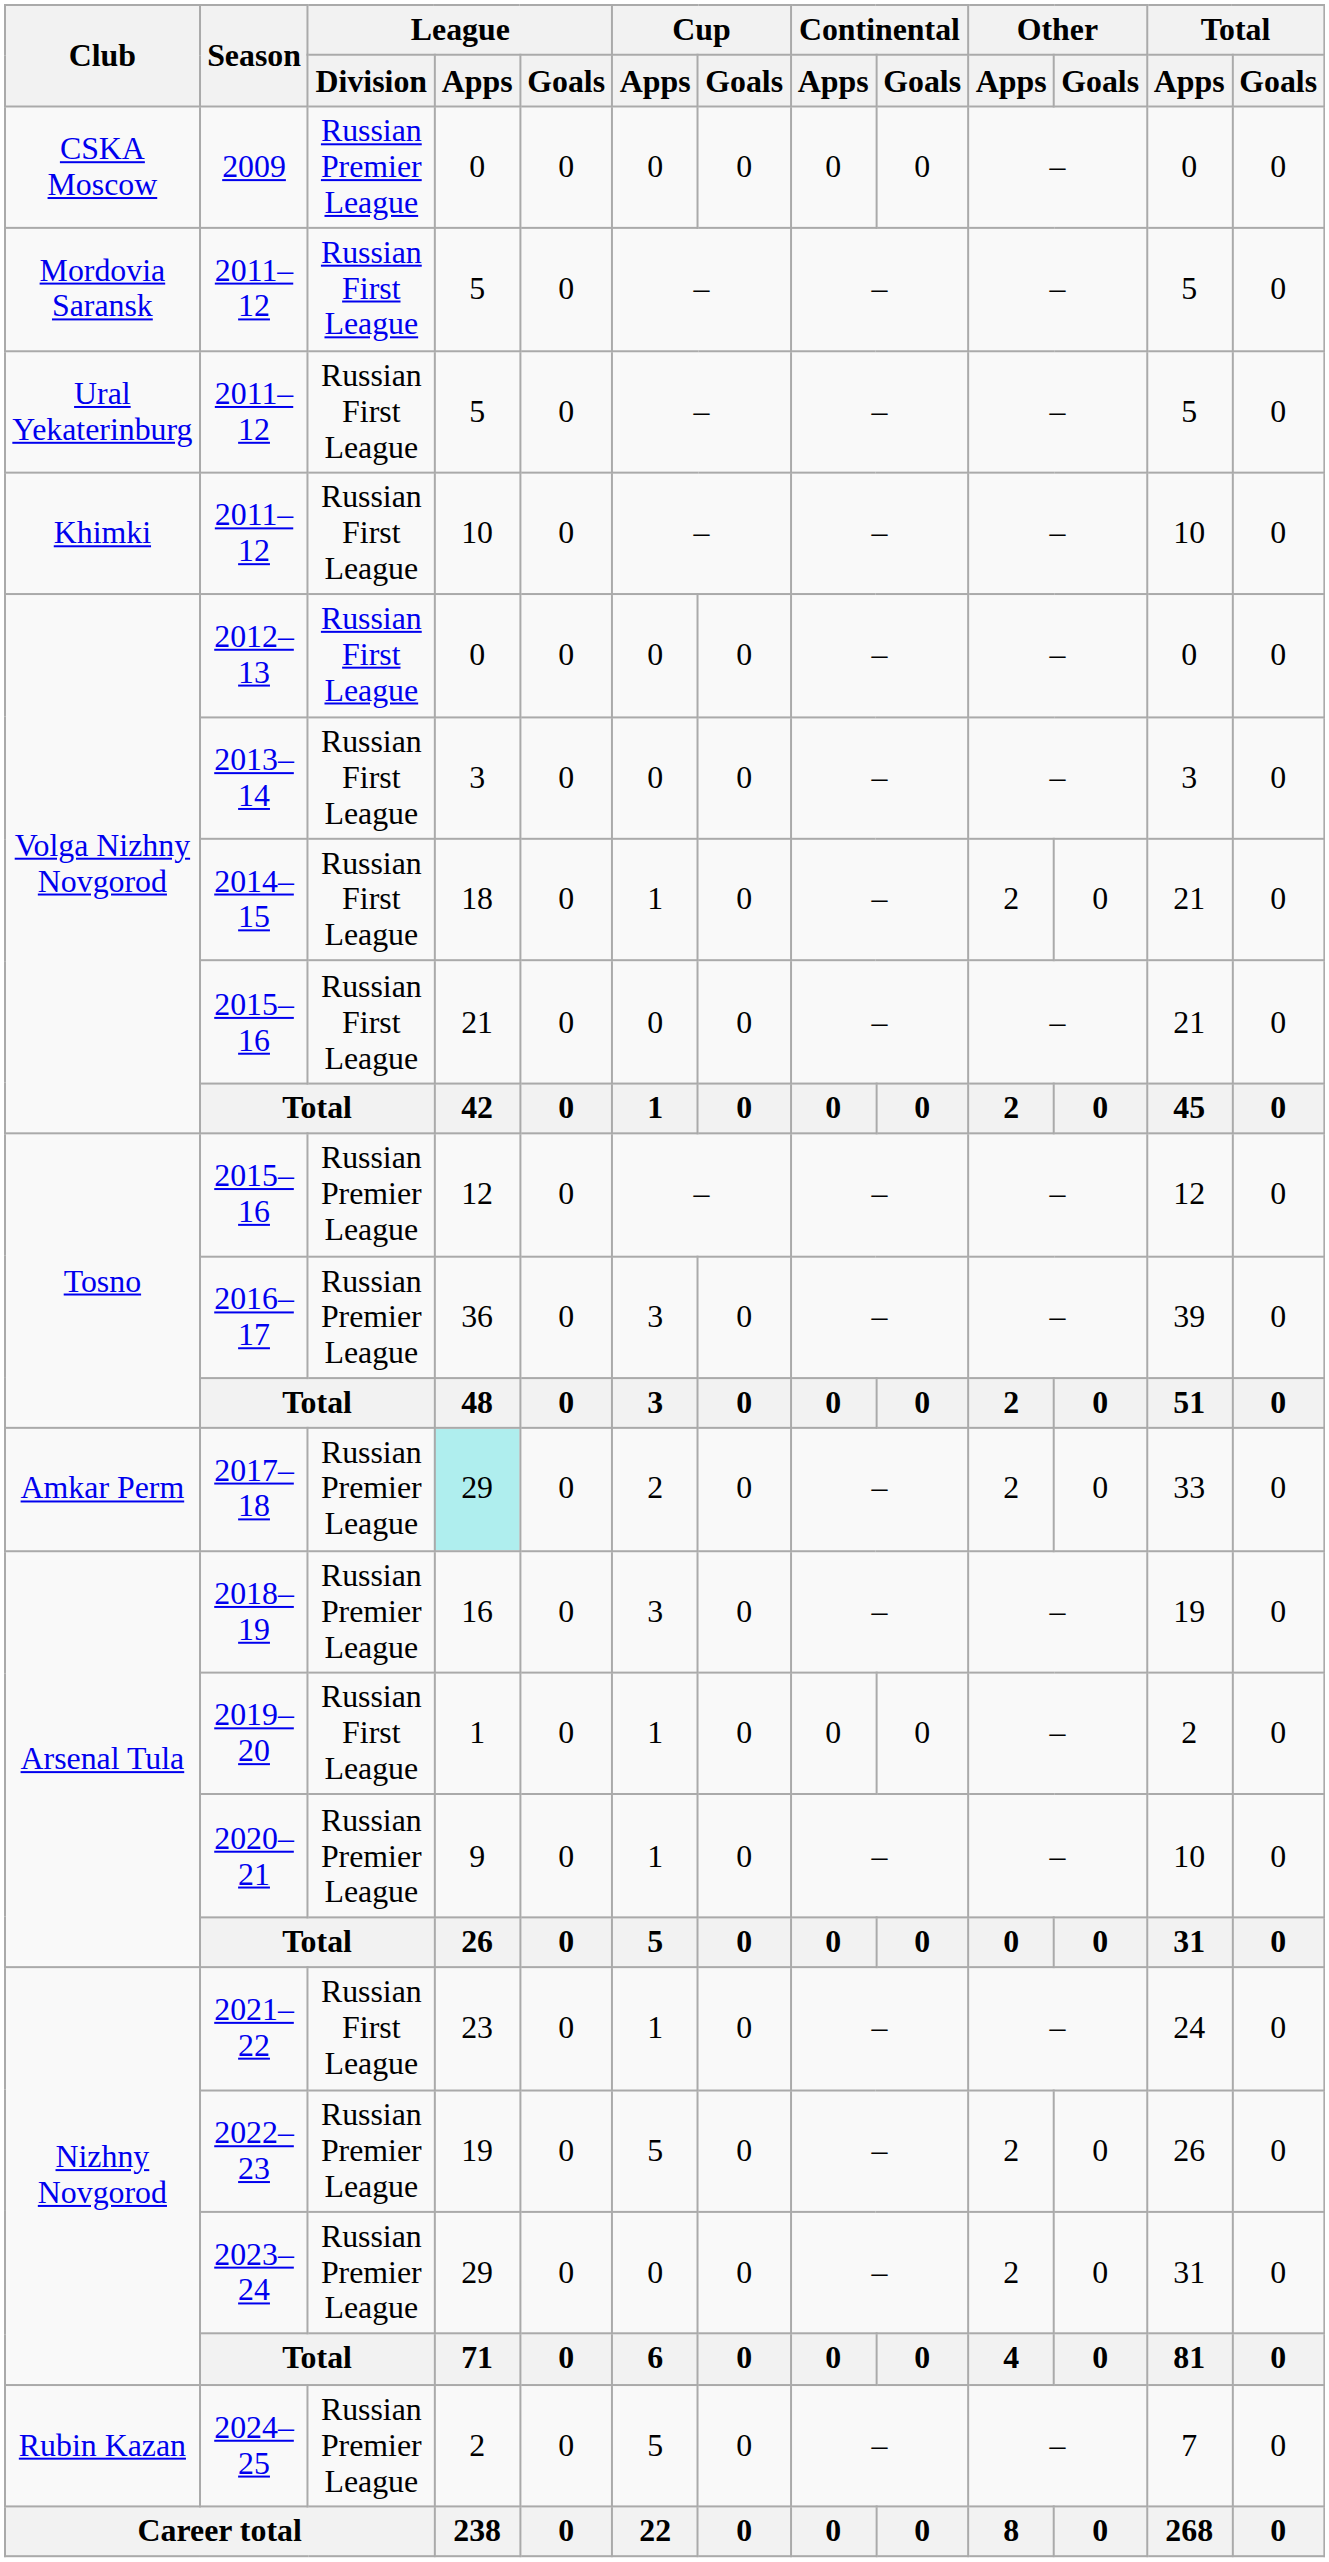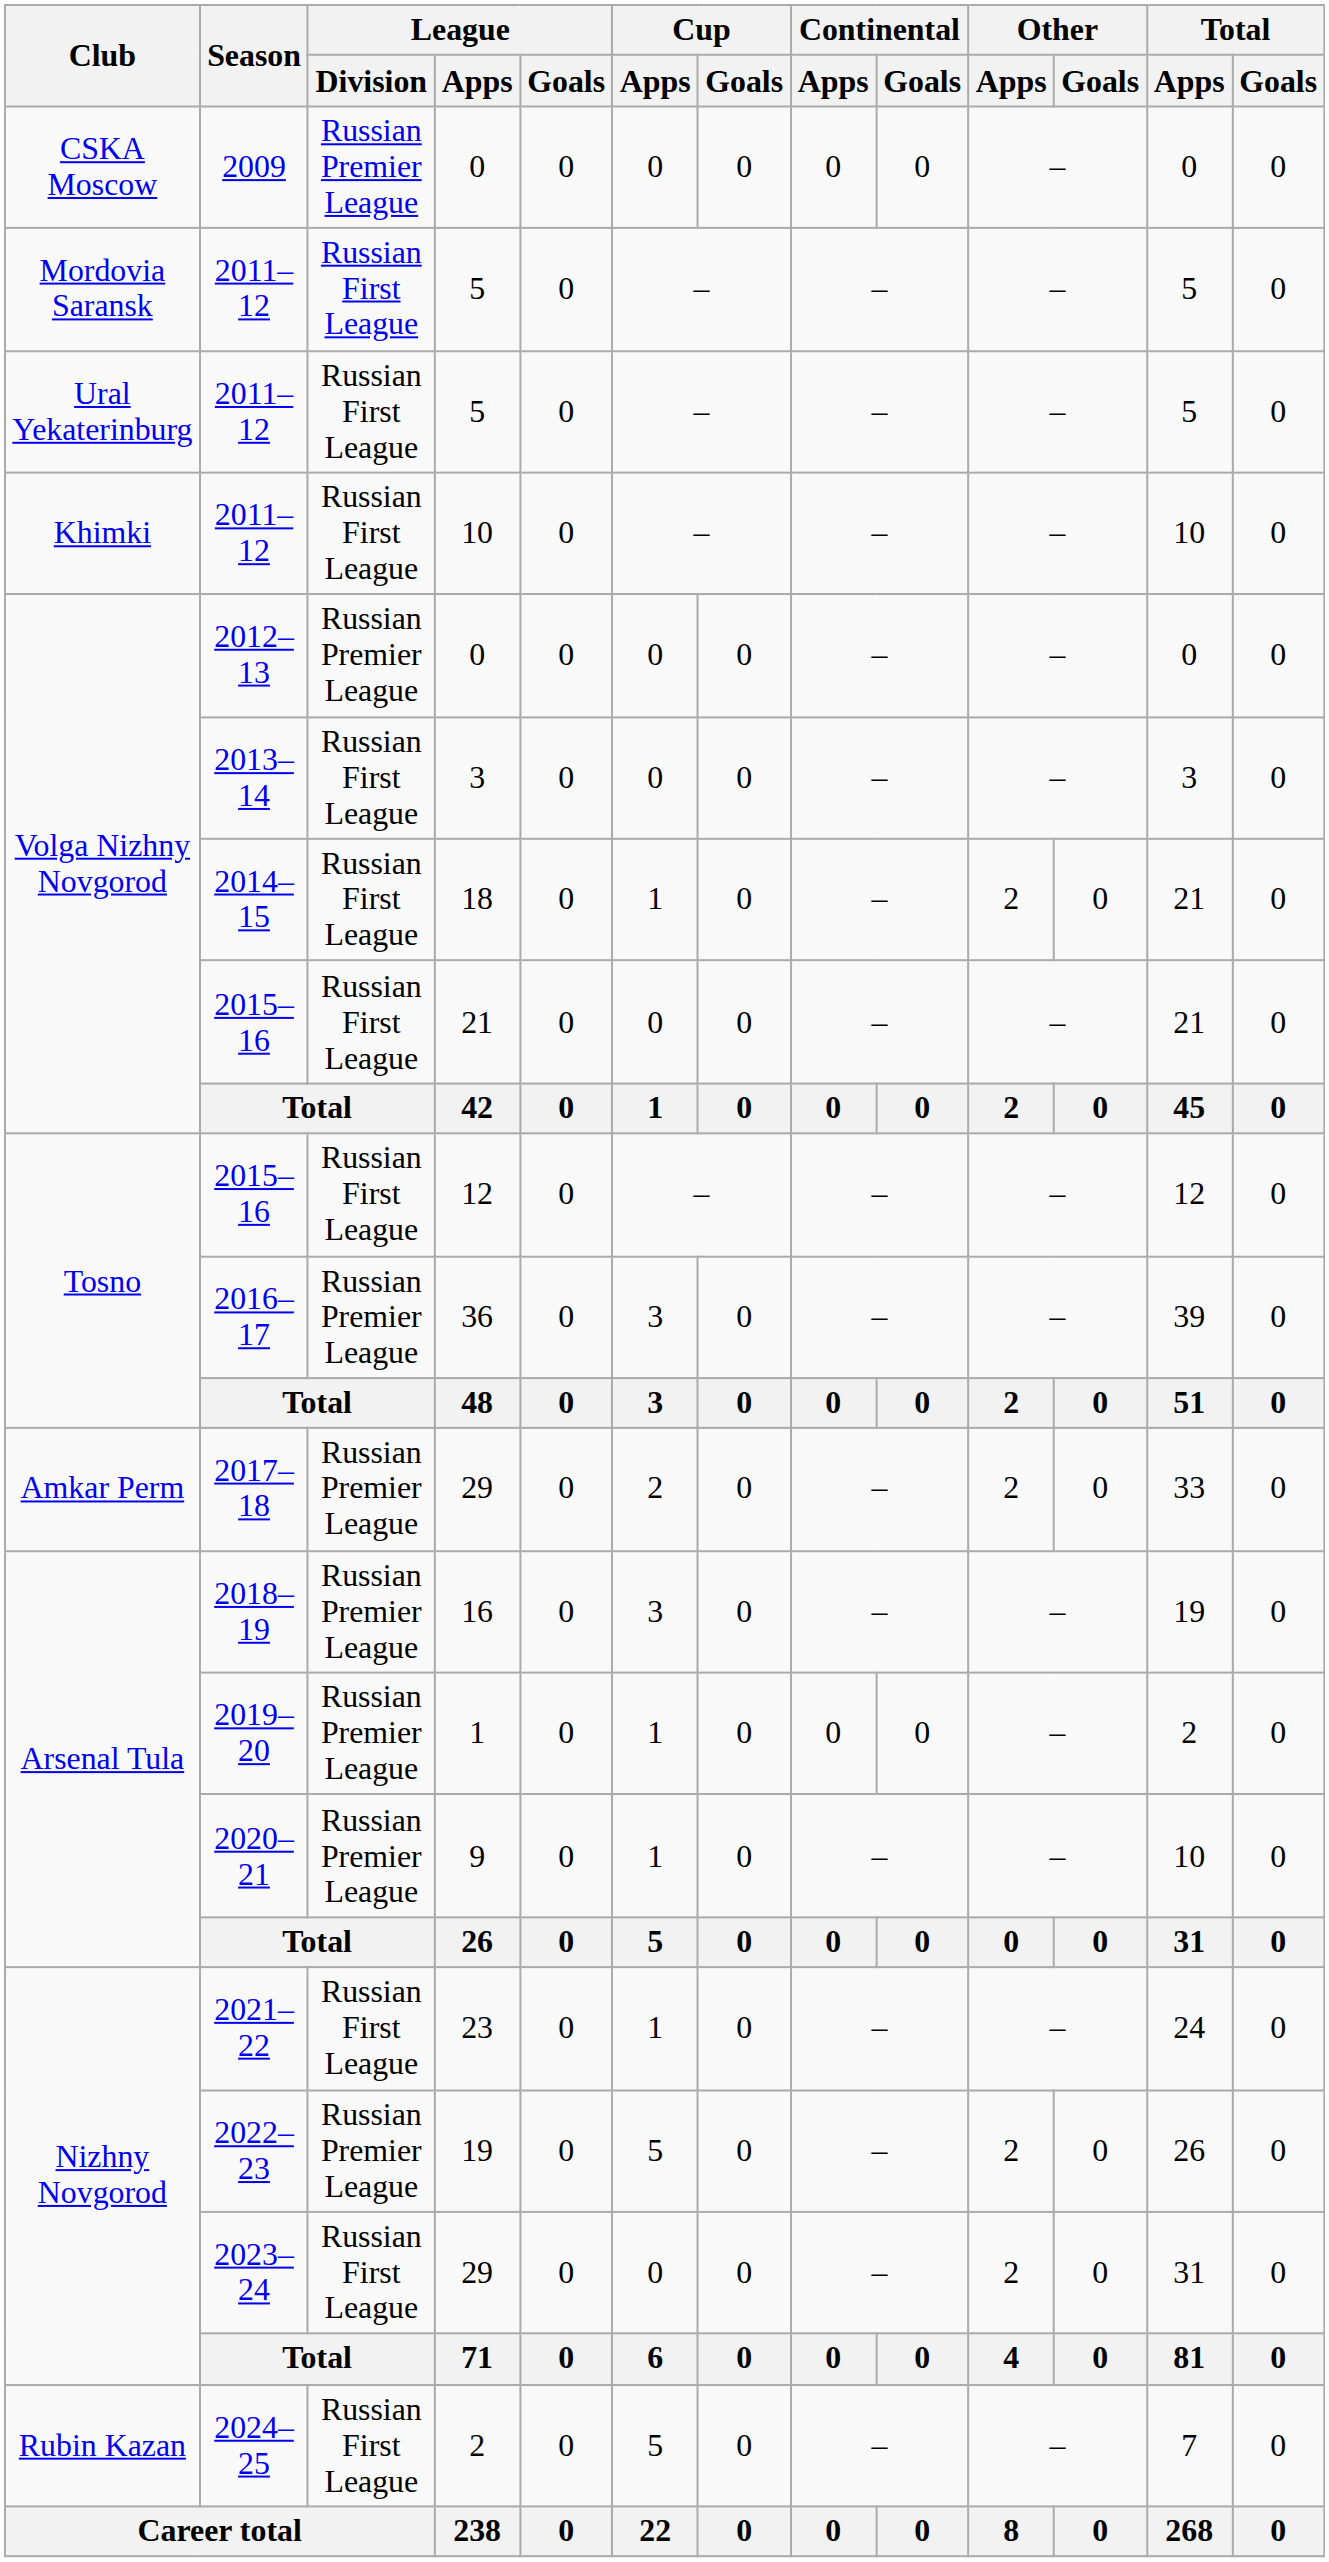2012–13 | League / Division: Russian First League -> Russian Premier League
Tosno / 2015–16 | League / Division: Russian Premier League -> Russian First League
2017–18 | League / Apps: paleturquoise background -> no background
2019–20 | League / Division: Russian First League -> Russian Premier League
2023–24 | League / Division: Russian Premier League -> Russian First League
2024–25 | League / Division: Russian Premier League -> Russian First League
